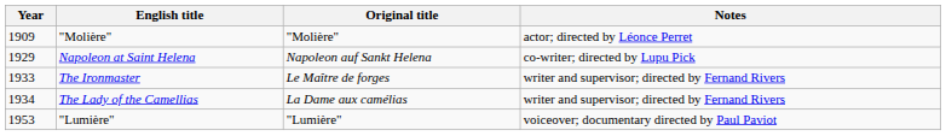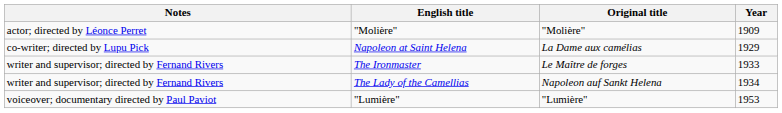columns swapped: Year <-> Notes
Napoleon at Saint Helena | Original title: Napoleon auf Sankt Helena -> La Dame aux camélias
The Lady of the Camellias | Original title: La Dame aux camélias -> Napoleon auf Sankt Helena
